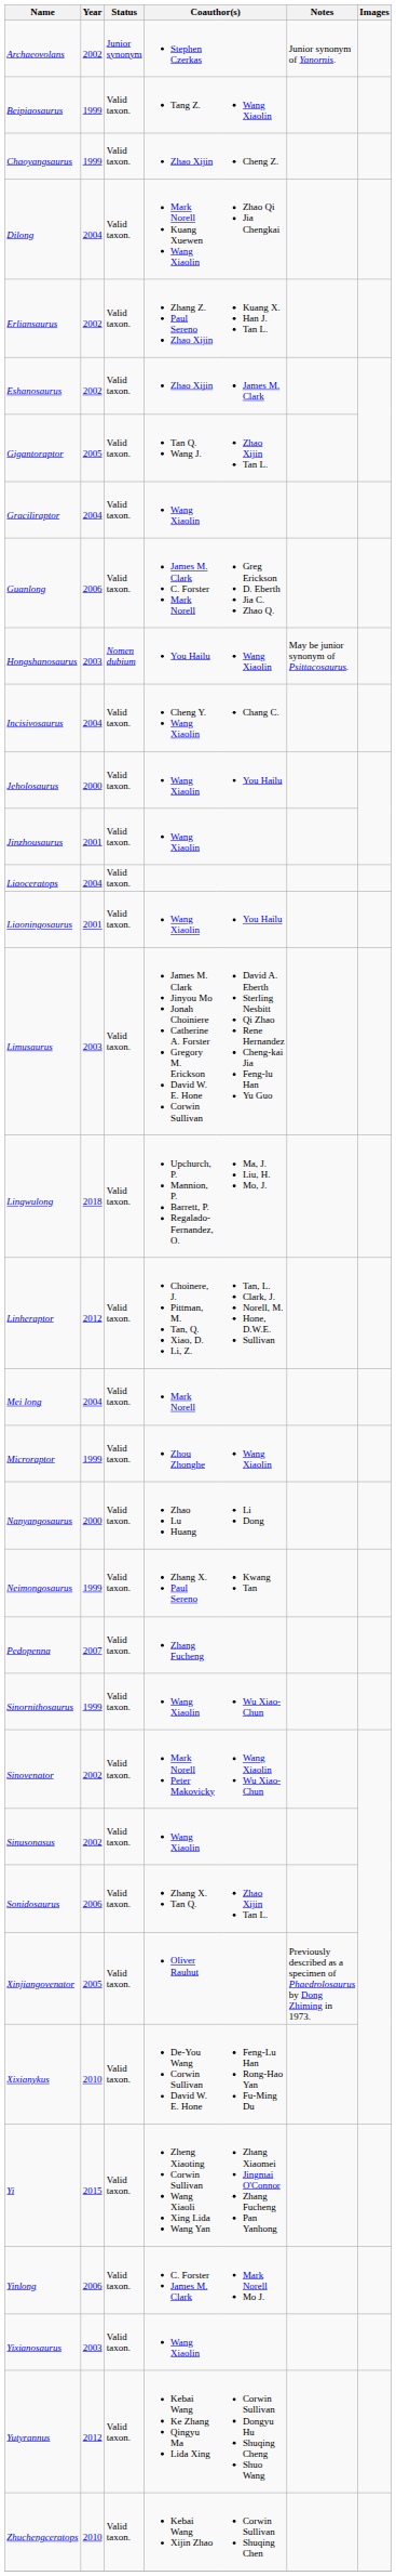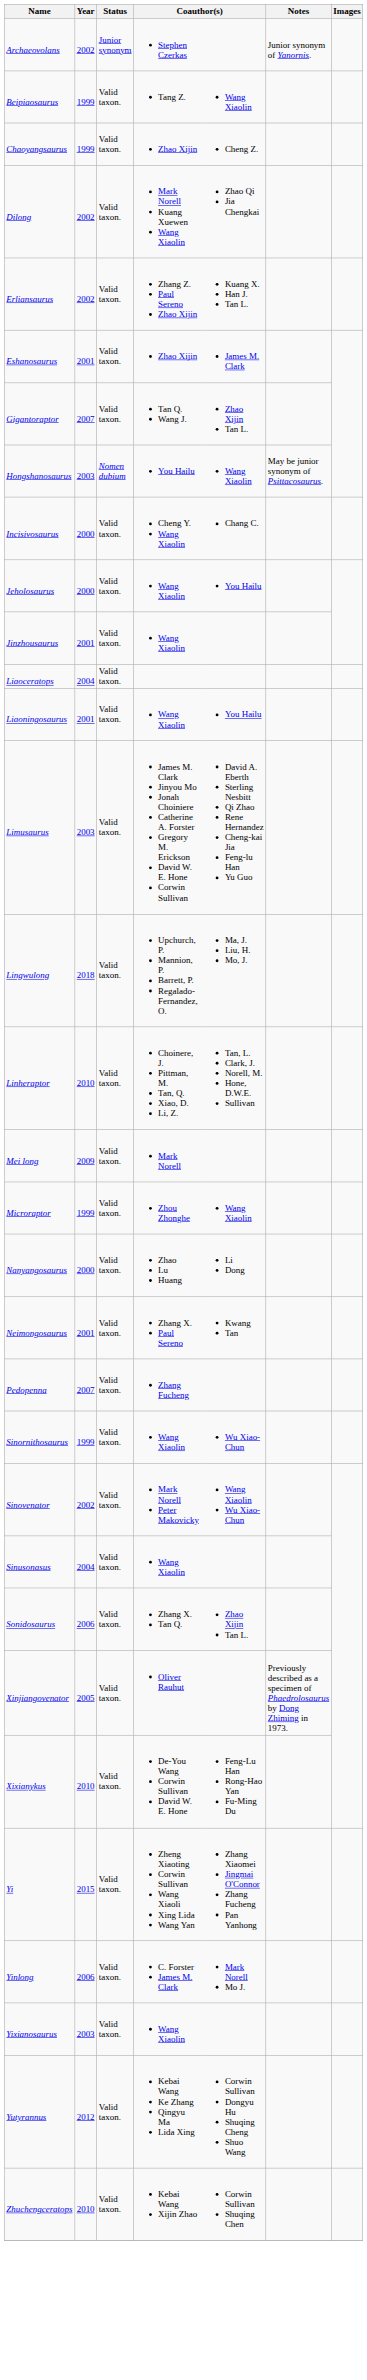Dilong | Year: 2004 -> 2002
Eshanosaurus | Year: 2002 -> 2001
Gigantoraptor | Year: 2005 -> 2007
- row: Graciliraptor | 2004 | Valid taxon. | Wang Xiaolin
- row: Guanlong | 2006 | Valid taxon. | James M. Clark C. Forster Mark Norell | Greg Erickson D. Eberth Jia C. Zhao Q.
Incisivosaurus | Year: 2004 -> 2000
Linheraptor | Year: 2012 -> 2010
Mei long | Year: 2004 -> 2009
Neimongosaurus | Year: 1999 -> 2001
Sinusonasus | Year: 2002 -> 2004
